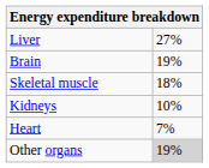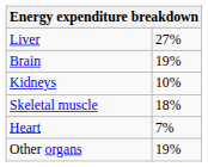rows swapped: Skeletal muscle <-> Kidneys
Other organs | column 2: lightgrey background -> no background
